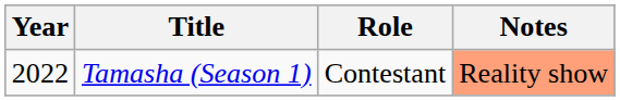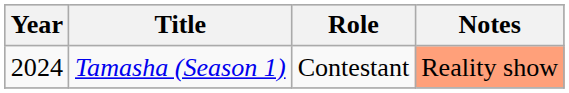Tamasha (Season 1) | Year: 2022 -> 2024
